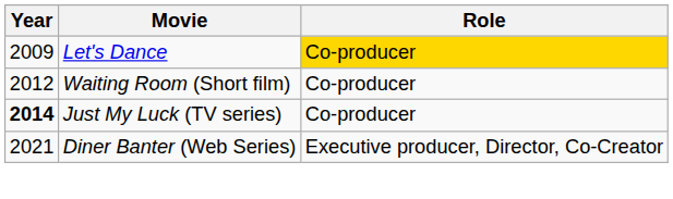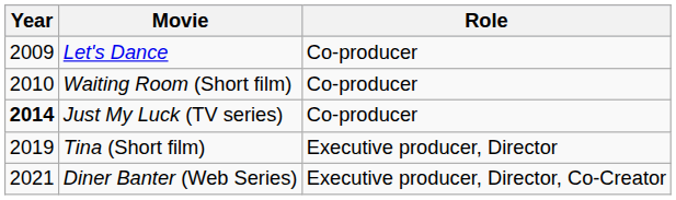Let's Dance | Role: gold background -> no background
Waiting Room (Short film) | Year: 2012 -> 2010
+ row: 2019 | Tina (Short film) | Executive producer, Director
